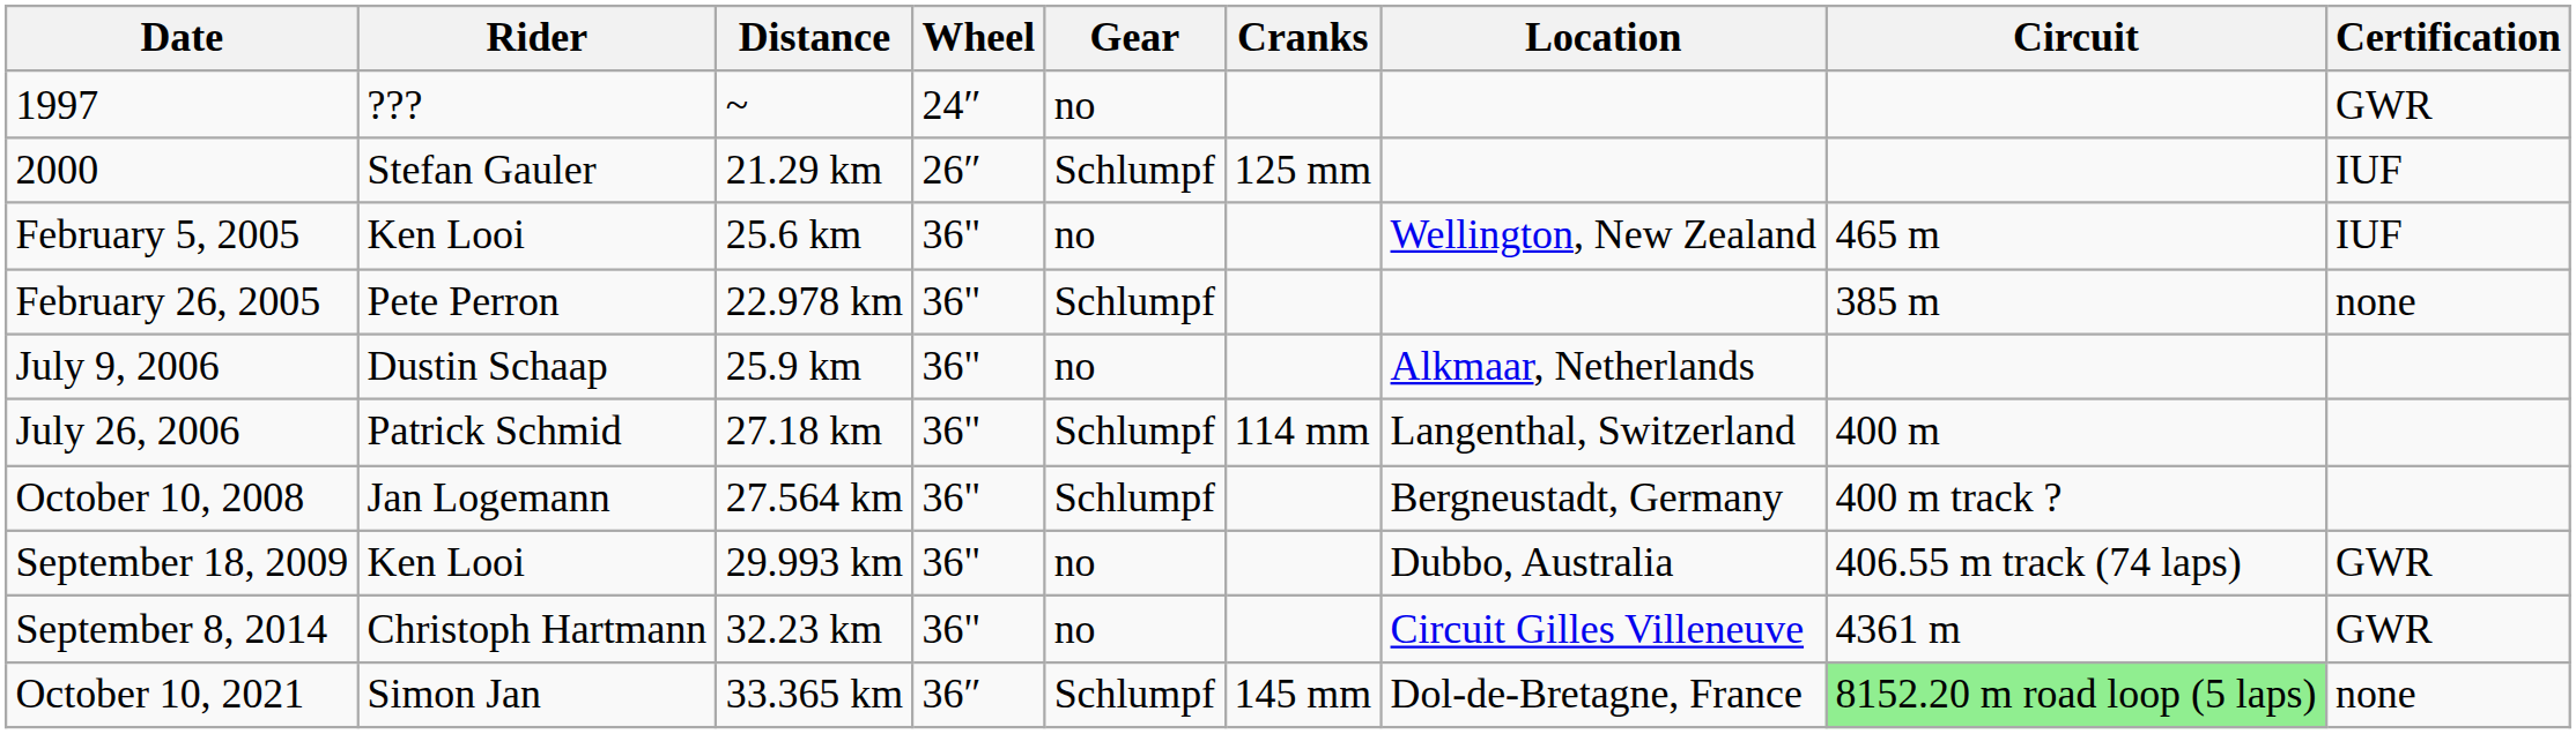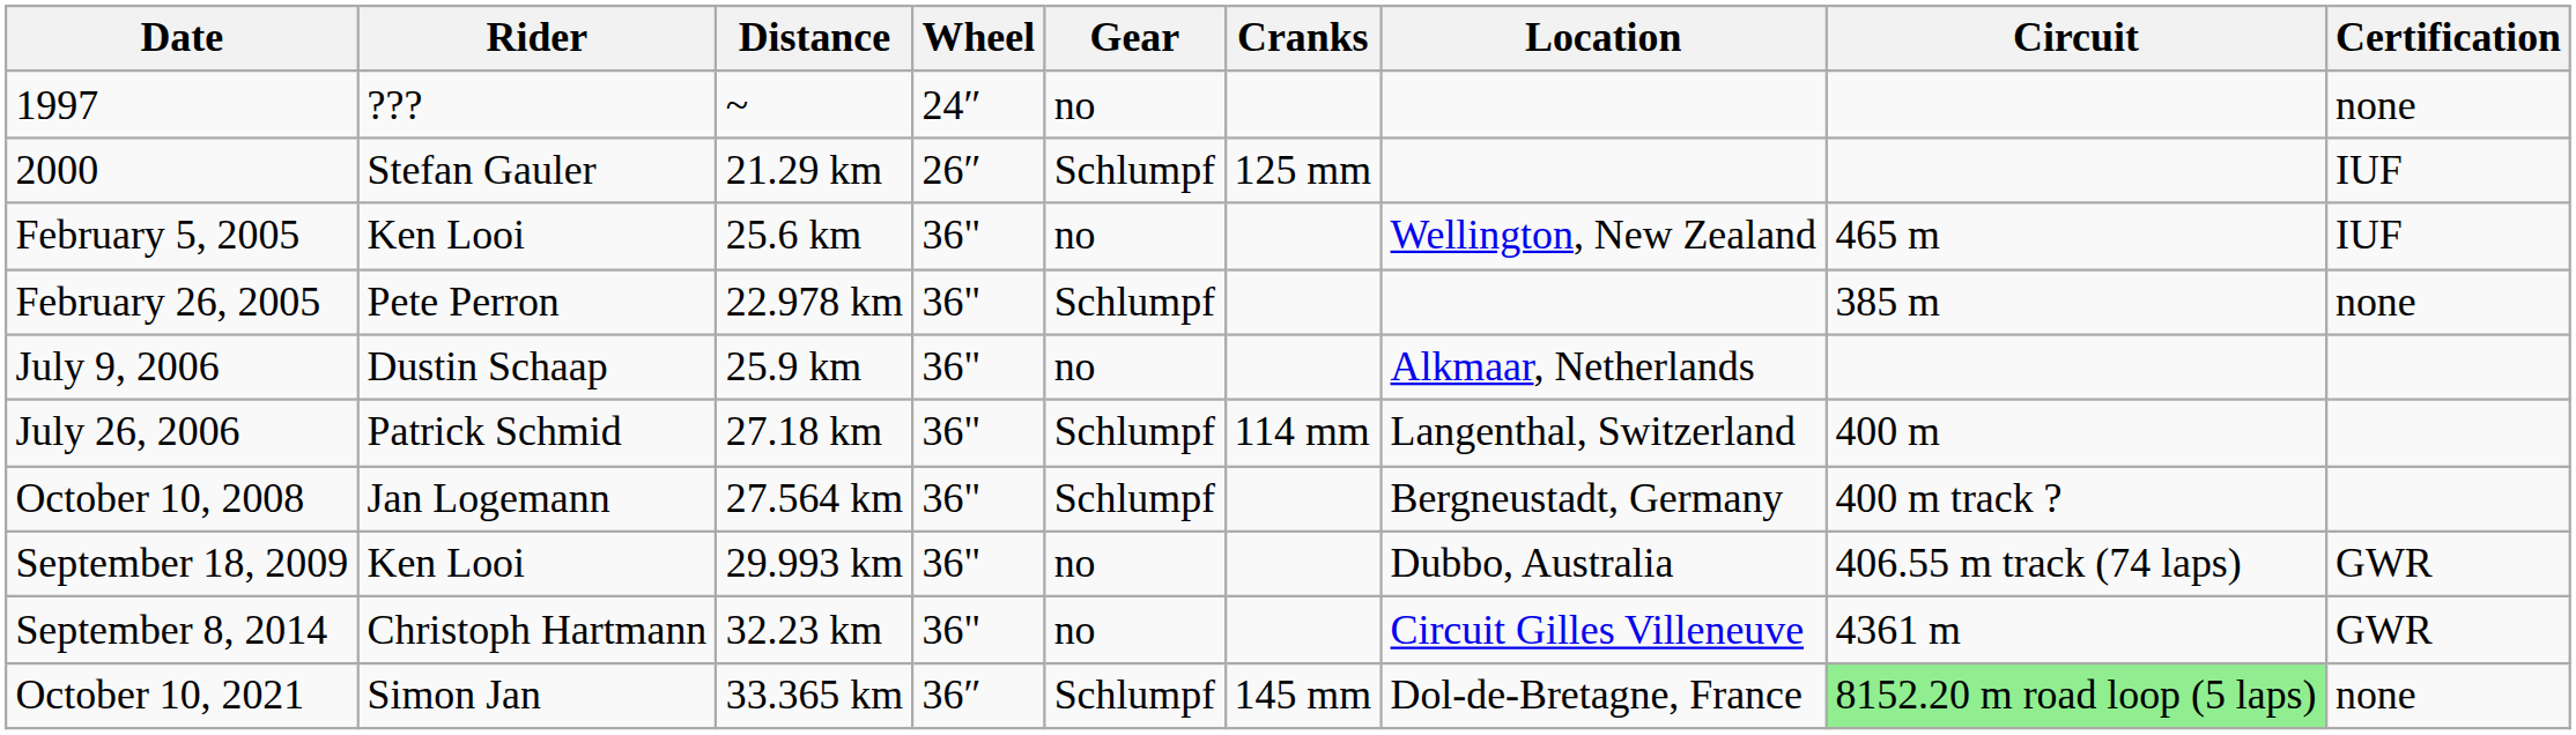1997 | Certification: GWR -> none
